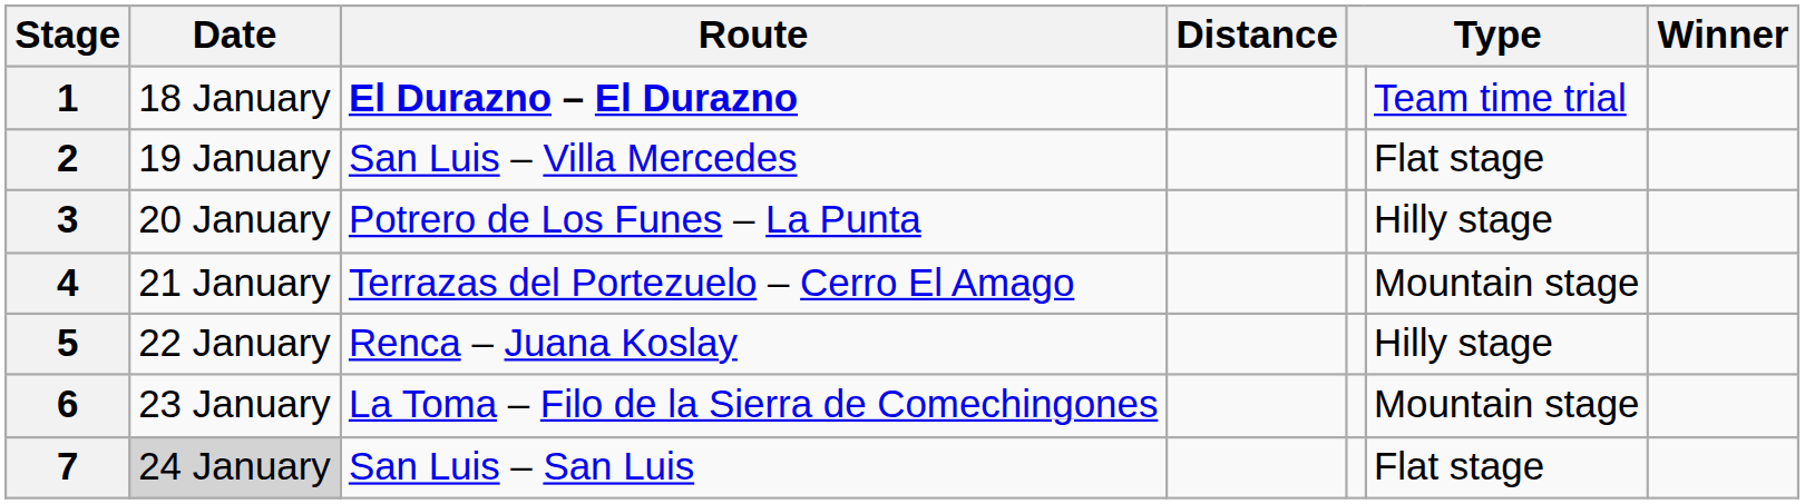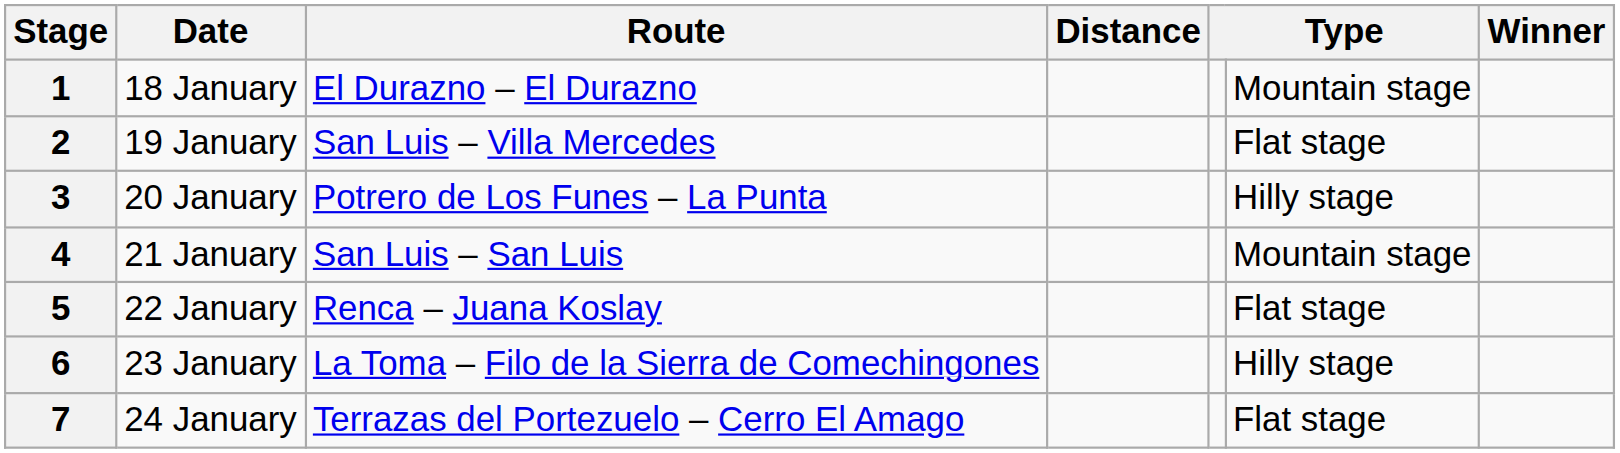1 | Route: bold -> normal
1 | column 6: Team time trial -> Mountain stage
4 | Route: Terrazas del Portezuelo – Cerro El Amago -> San Luis – San Luis
5 | column 6: Hilly stage -> Flat stage
6 | column 6: Mountain stage -> Hilly stage
7 | Date: lightgrey background -> no background
7 | Route: San Luis – San Luis -> Terrazas del Portezuelo – Cerro El Amago
